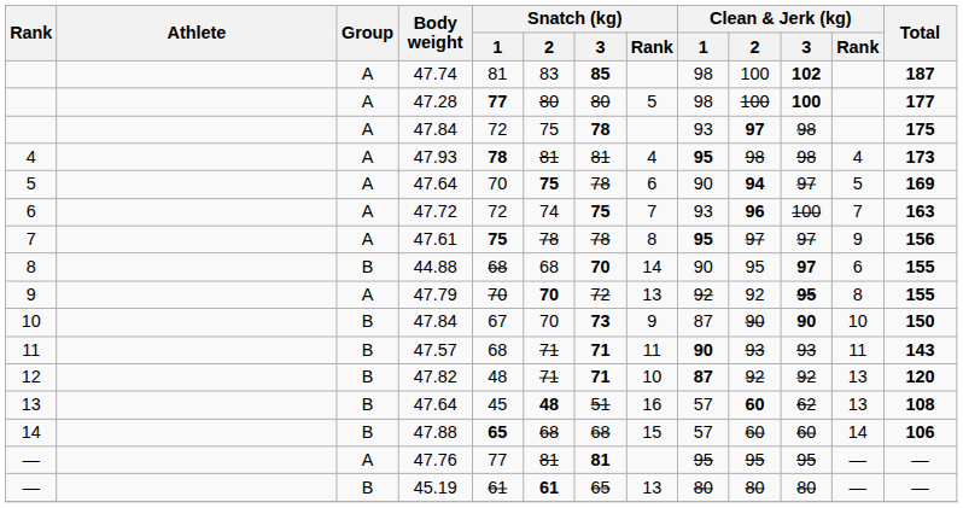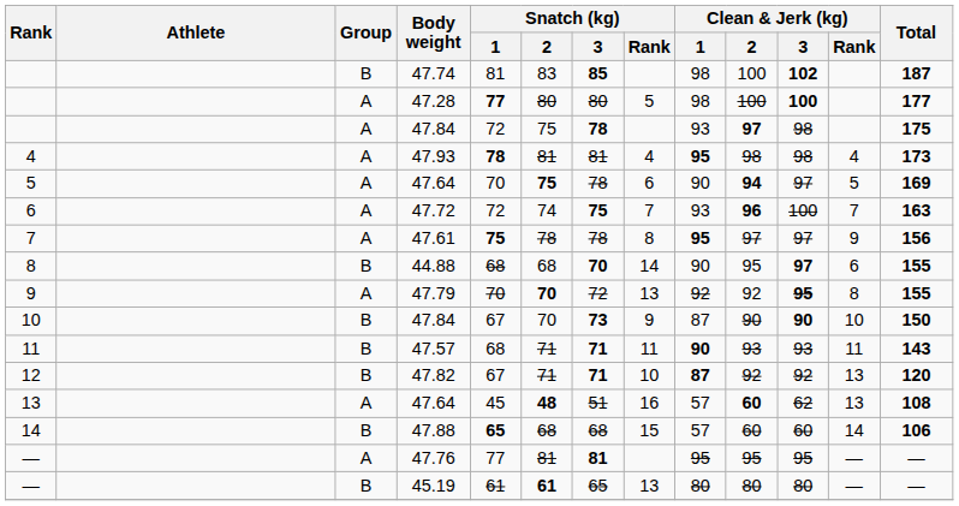47.74 | Group: A -> B
47.82 | Snatch (kg) / 1: 48 -> 67
13 / 47.64 | Group: B -> A
